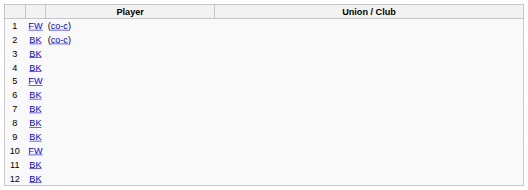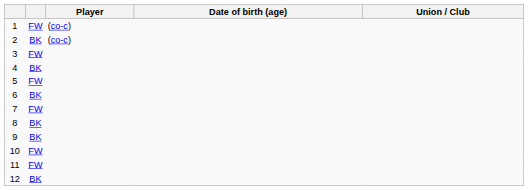+ column: Date of birth (age)
3 | column 2: BK -> FW
7 | column 2: BK -> FW
11 | column 2: BK -> FW
